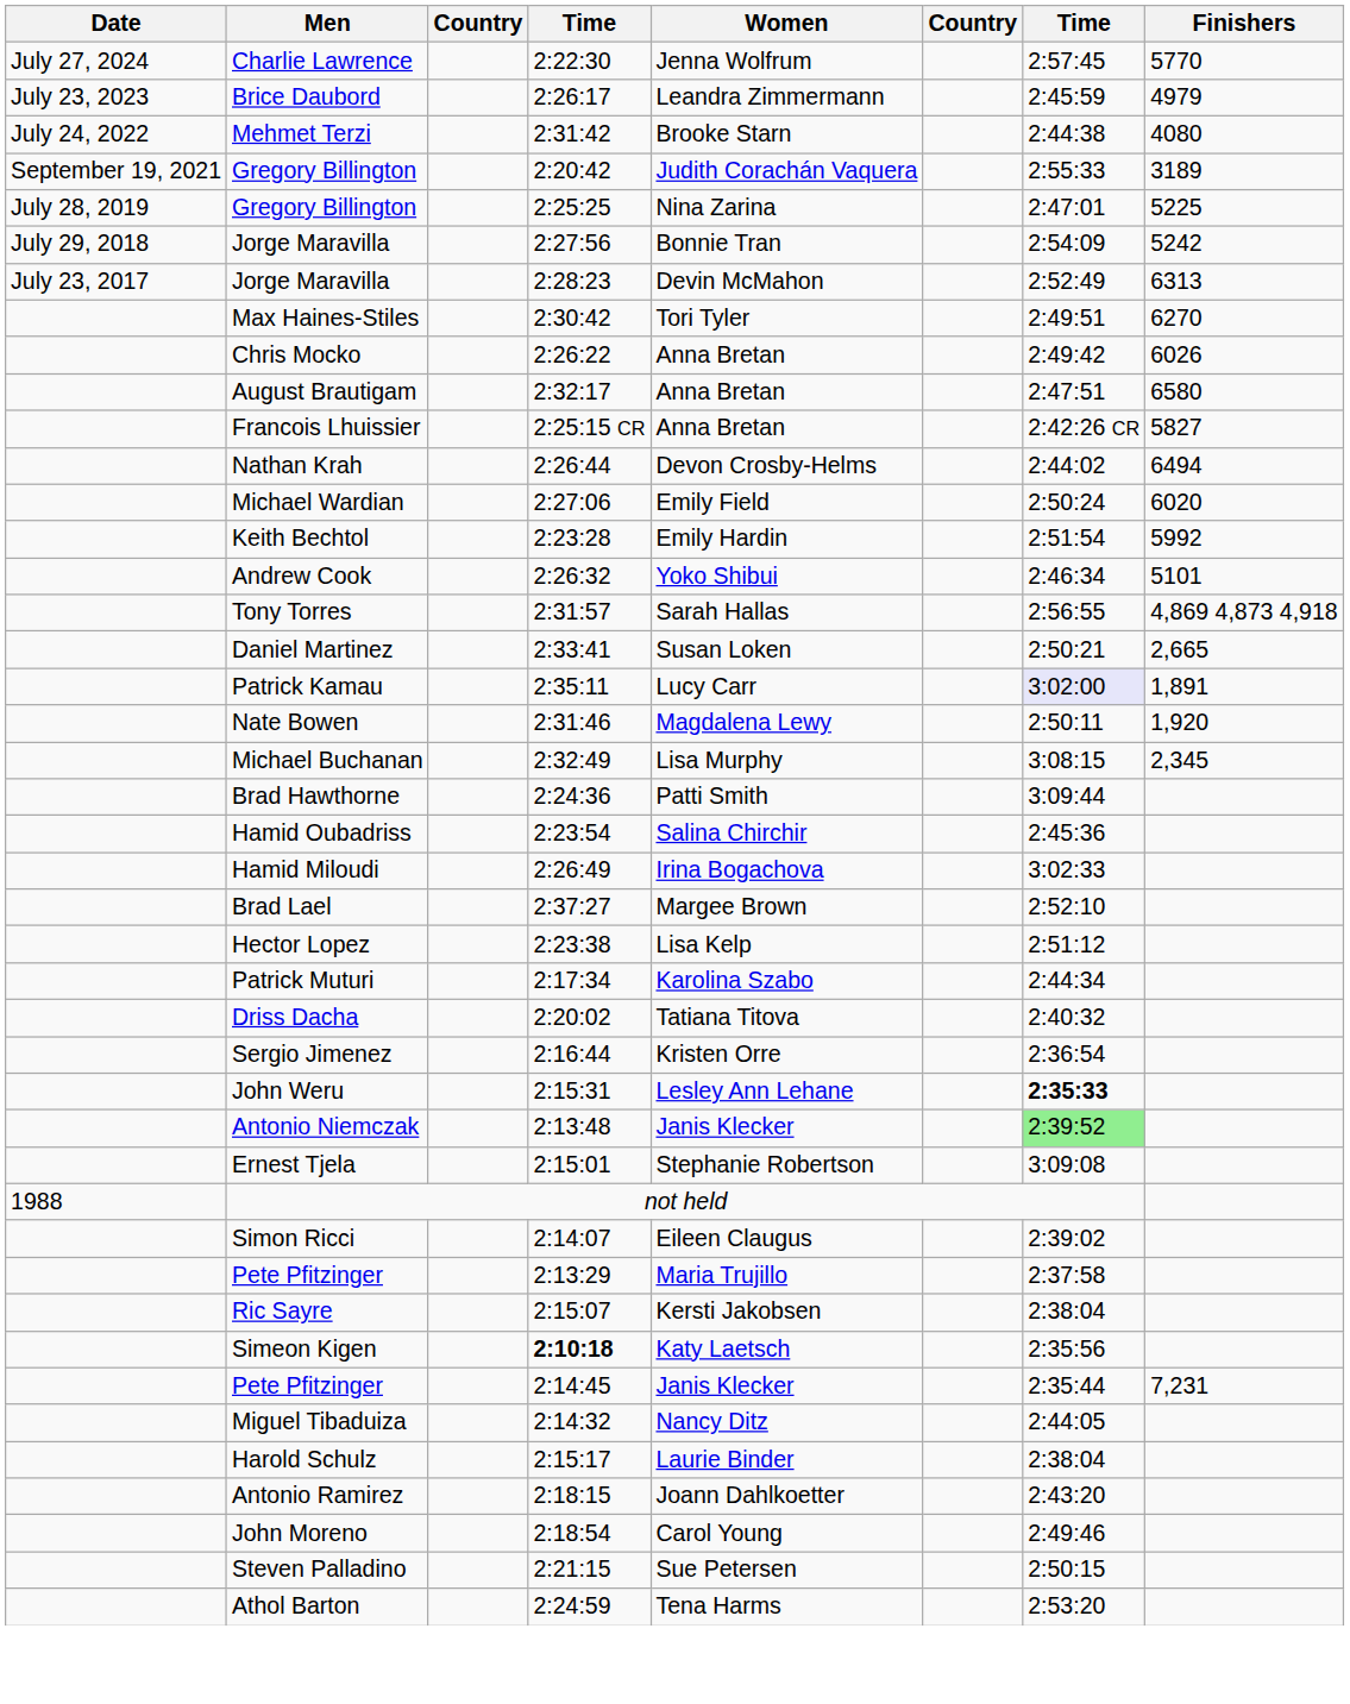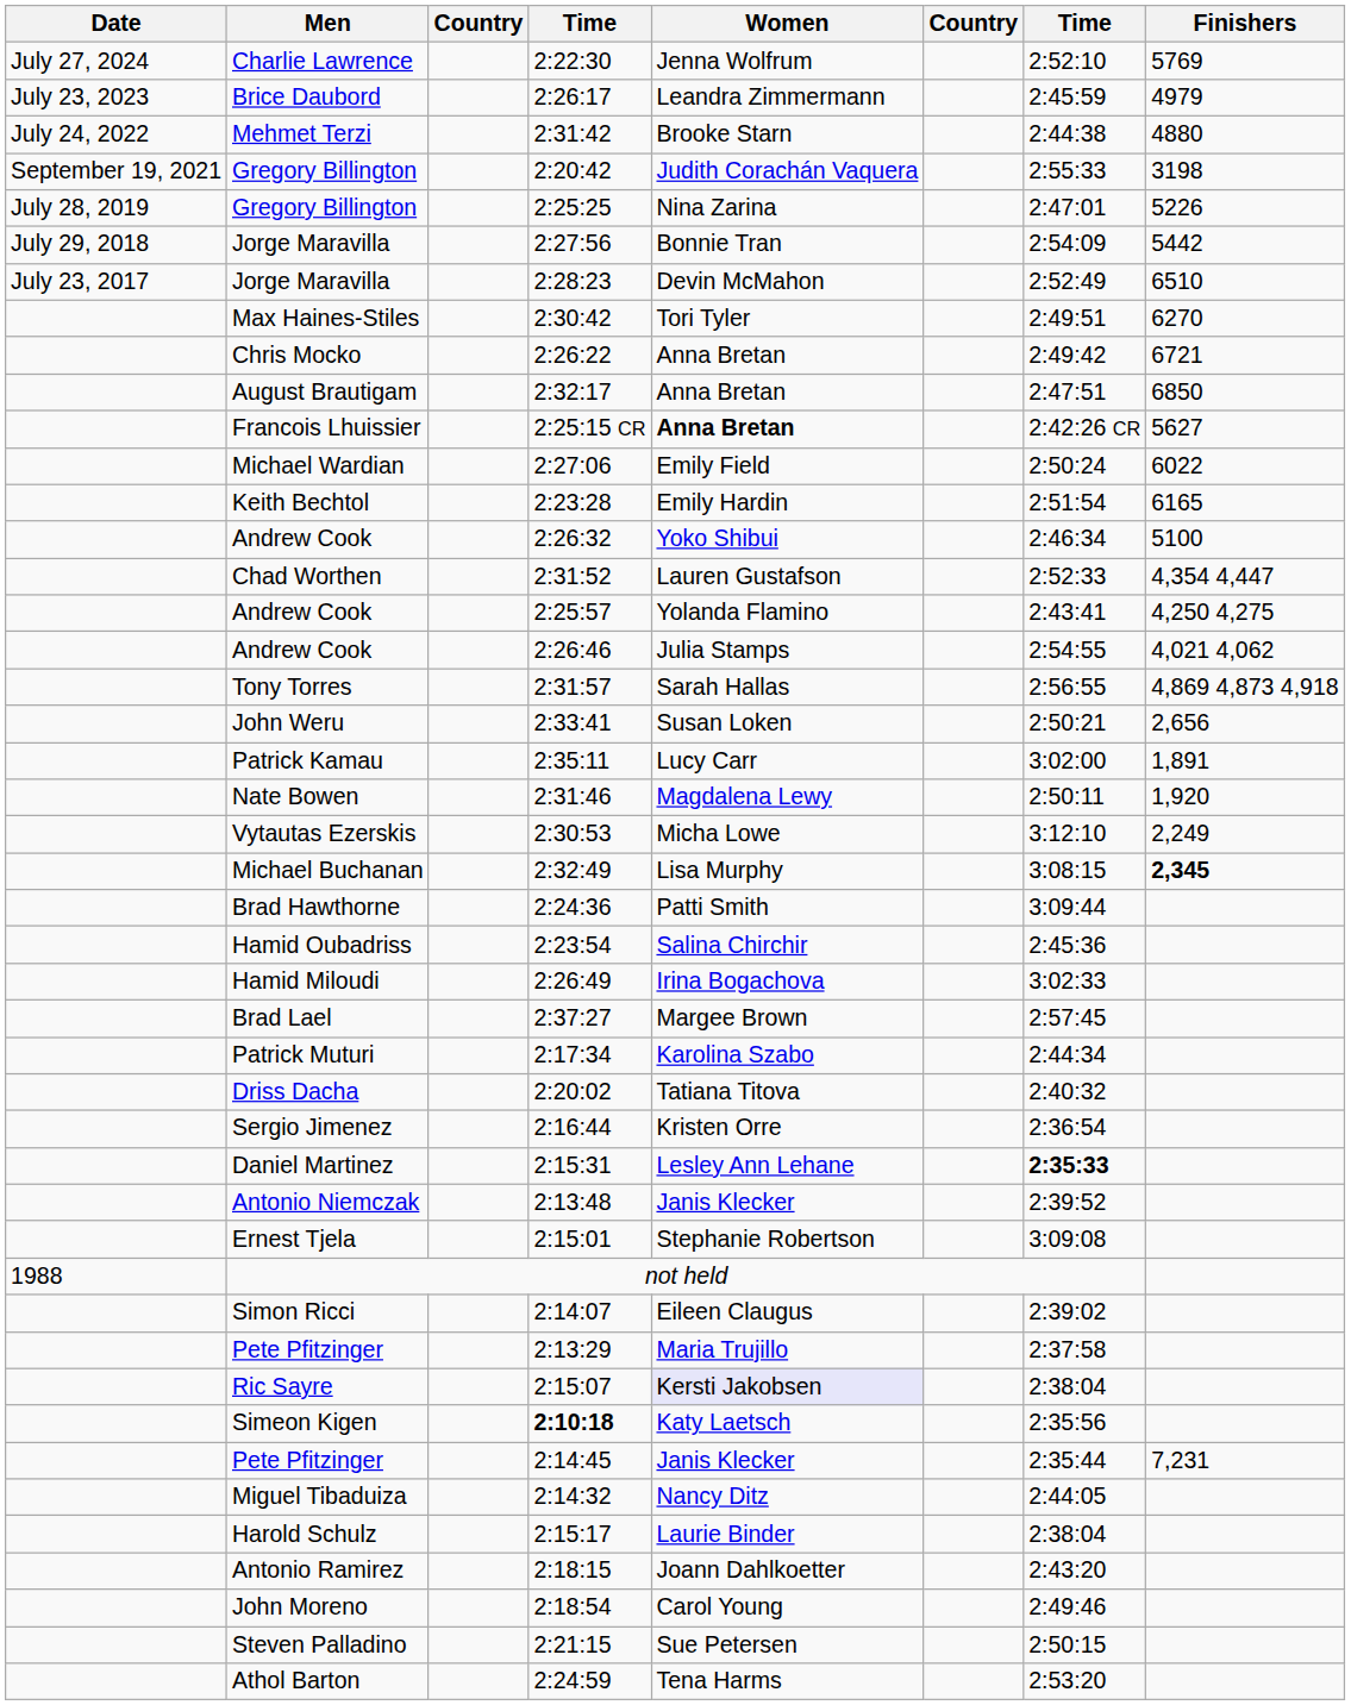2:22:30 | column 7: 2:57:45 -> 2:52:10
2:22:30 | Finishers: 5770 -> 5769
2:31:42 | Finishers: 4080 -> 4880
2:20:42 | Finishers: 3189 -> 3198
2:25:25 | Finishers: 5225 -> 5226
2:27:56 | Finishers: 5242 -> 5442
2:28:23 | Finishers: 6313 -> 6510
2:26:22 | Finishers: 6026 -> 6721
2:32:17 | Finishers: 6580 -> 6850
2:25:15 CR | Women: normal -> bold
2:25:15 CR | Finishers: 5827 -> 5627
- row: Nathan Krah | 2:26:44 | Devon Crosby-Helms | 2:44:02 | 6494
2:27:06 | Finishers: 6020 -> 6022
2:23:28 | Finishers: 5992 -> 6165
2:26:32 | Finishers: 5101 -> 5100
+ row: Chad Worthen | 2:31:52 | Lauren Gustafson | 2:52:33 | 4,354 4,447
+ row: Andrew Cook | 2:25:57 | Yolanda Flamino | 2:43:41 | 4,250 4,275
+ row: Andrew Cook | 2:26:46 | Julia Stamps | 2:54:55 | 4,021 4,062
2:33:41 | Men: Daniel Martinez -> John Weru
2:33:41 | Finishers: 2,665 -> 2,656
2:35:11 | column 7: lavender background -> no background
+ row: Vytautas Ezerskis | 2:30:53 | Micha Lowe | 3:12:10 | 2,249
2:32:49 | Finishers: normal -> bold
2:37:27 | column 7: 2:52:10 -> 2:57:45
- row: Hector Lopez | 2:23:38 | Lisa Kelp | 2:51:12
2:15:31 | Men: John Weru -> Daniel Martinez
2:13:48 | column 7: lightgreen background -> no background
2:15:07 | Women: no background -> lavender background
